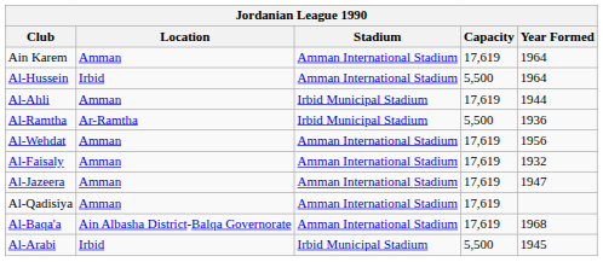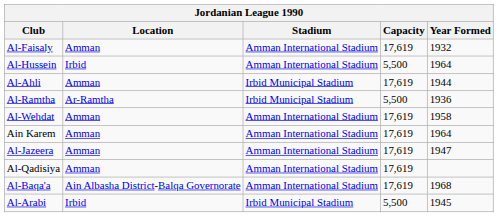rows swapped: Al-Faisaly <-> Ain Karem
Al-Wehdat | Year Formed: 1956 -> 1958
